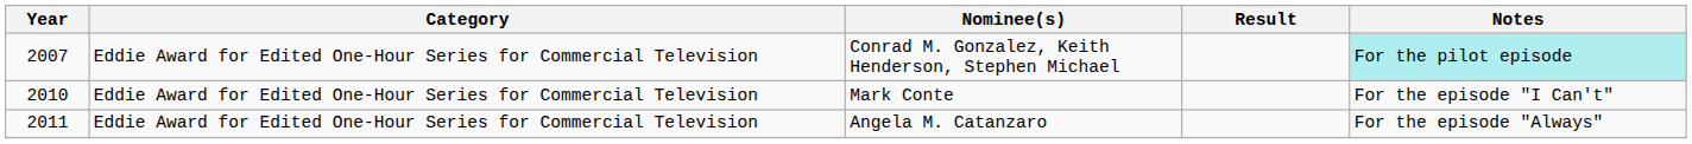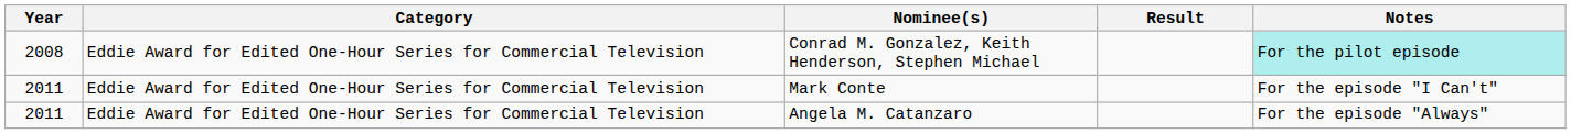Conrad M. Gonzalez, Keith Henderson, Stephen Michael | Year: 2007 -> 2008
Mark Conte | Year: 2010 -> 2011
